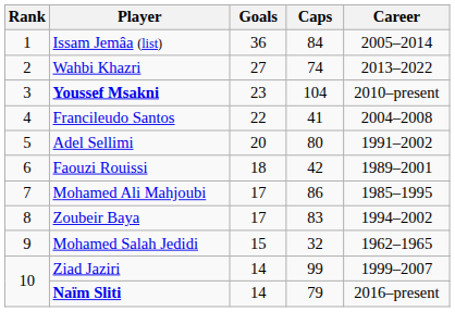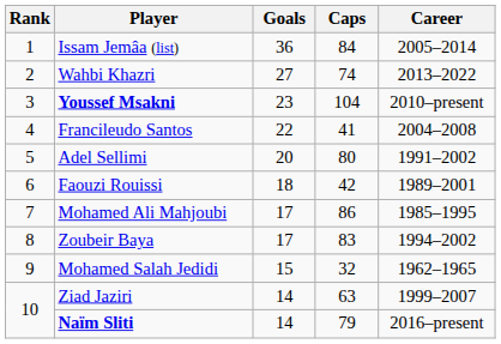Ziad Jaziri | Caps: 99 -> 63
